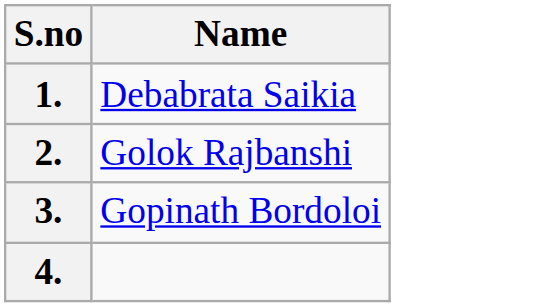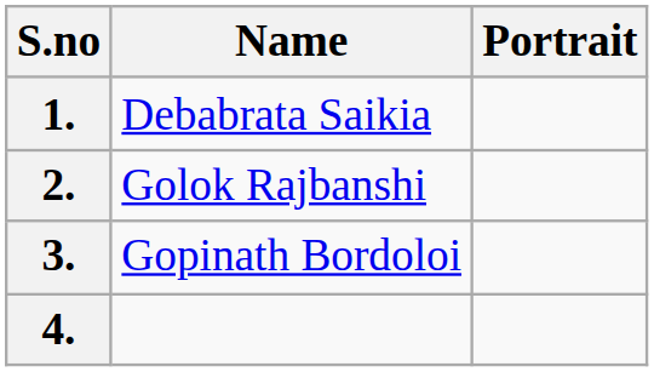+ column: Portrait
